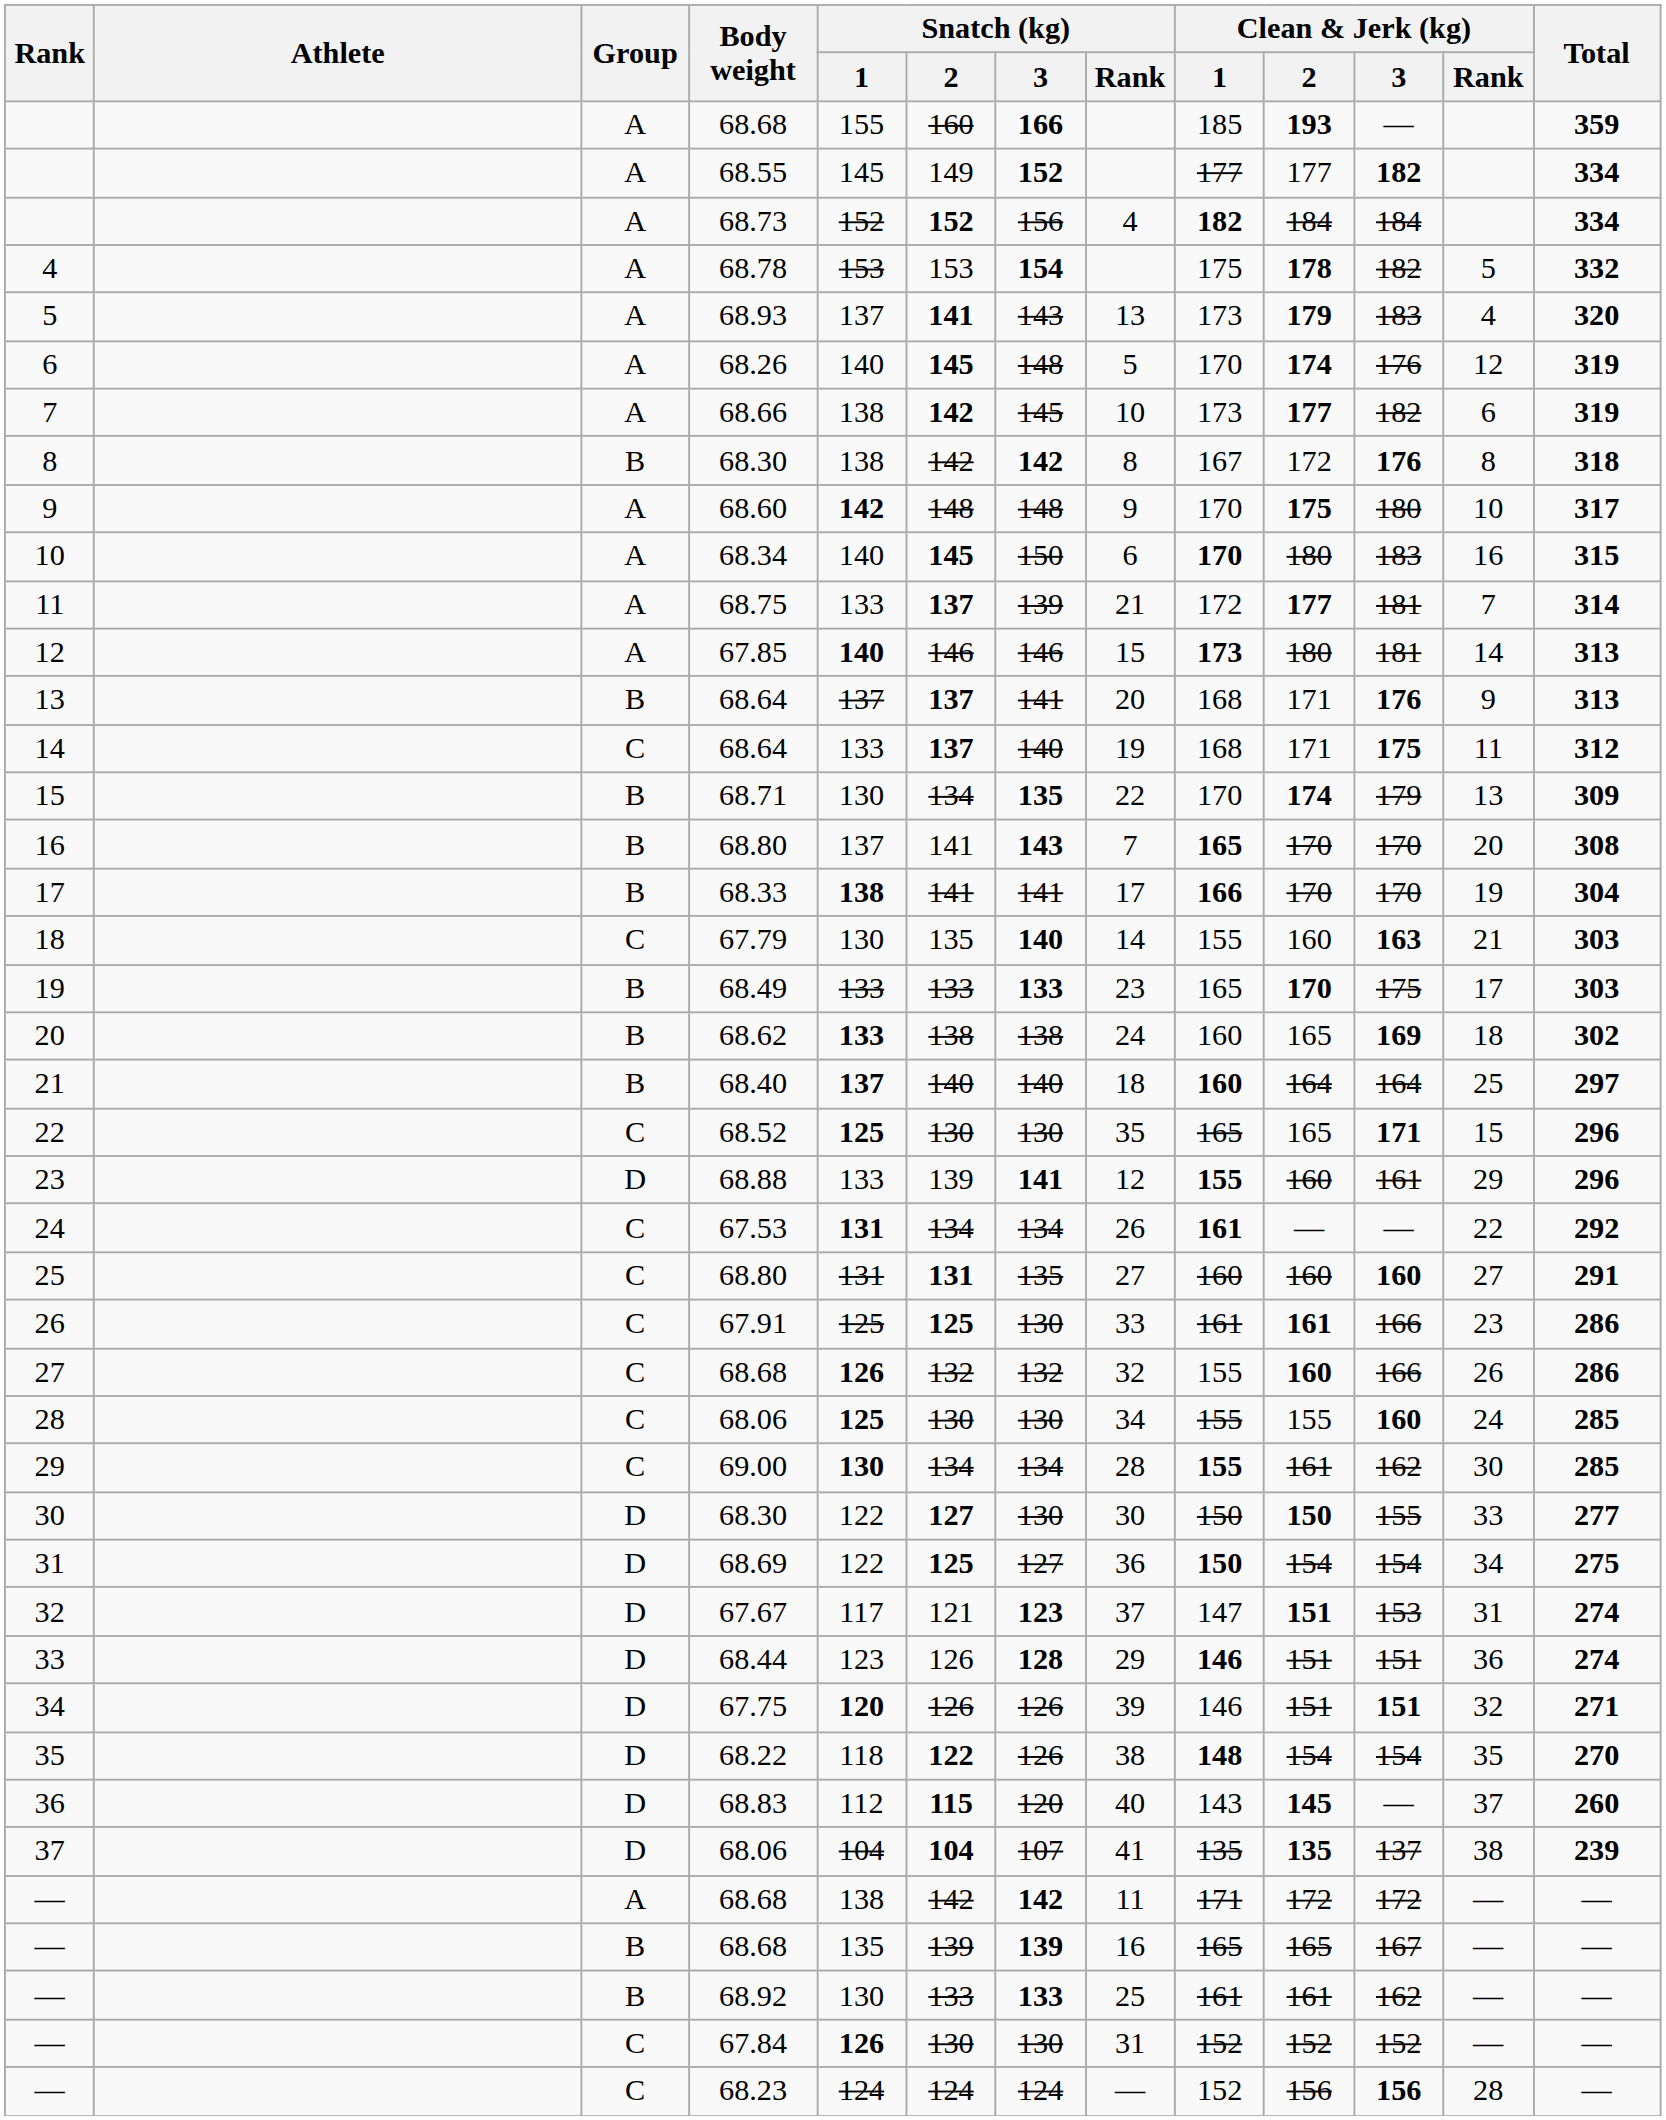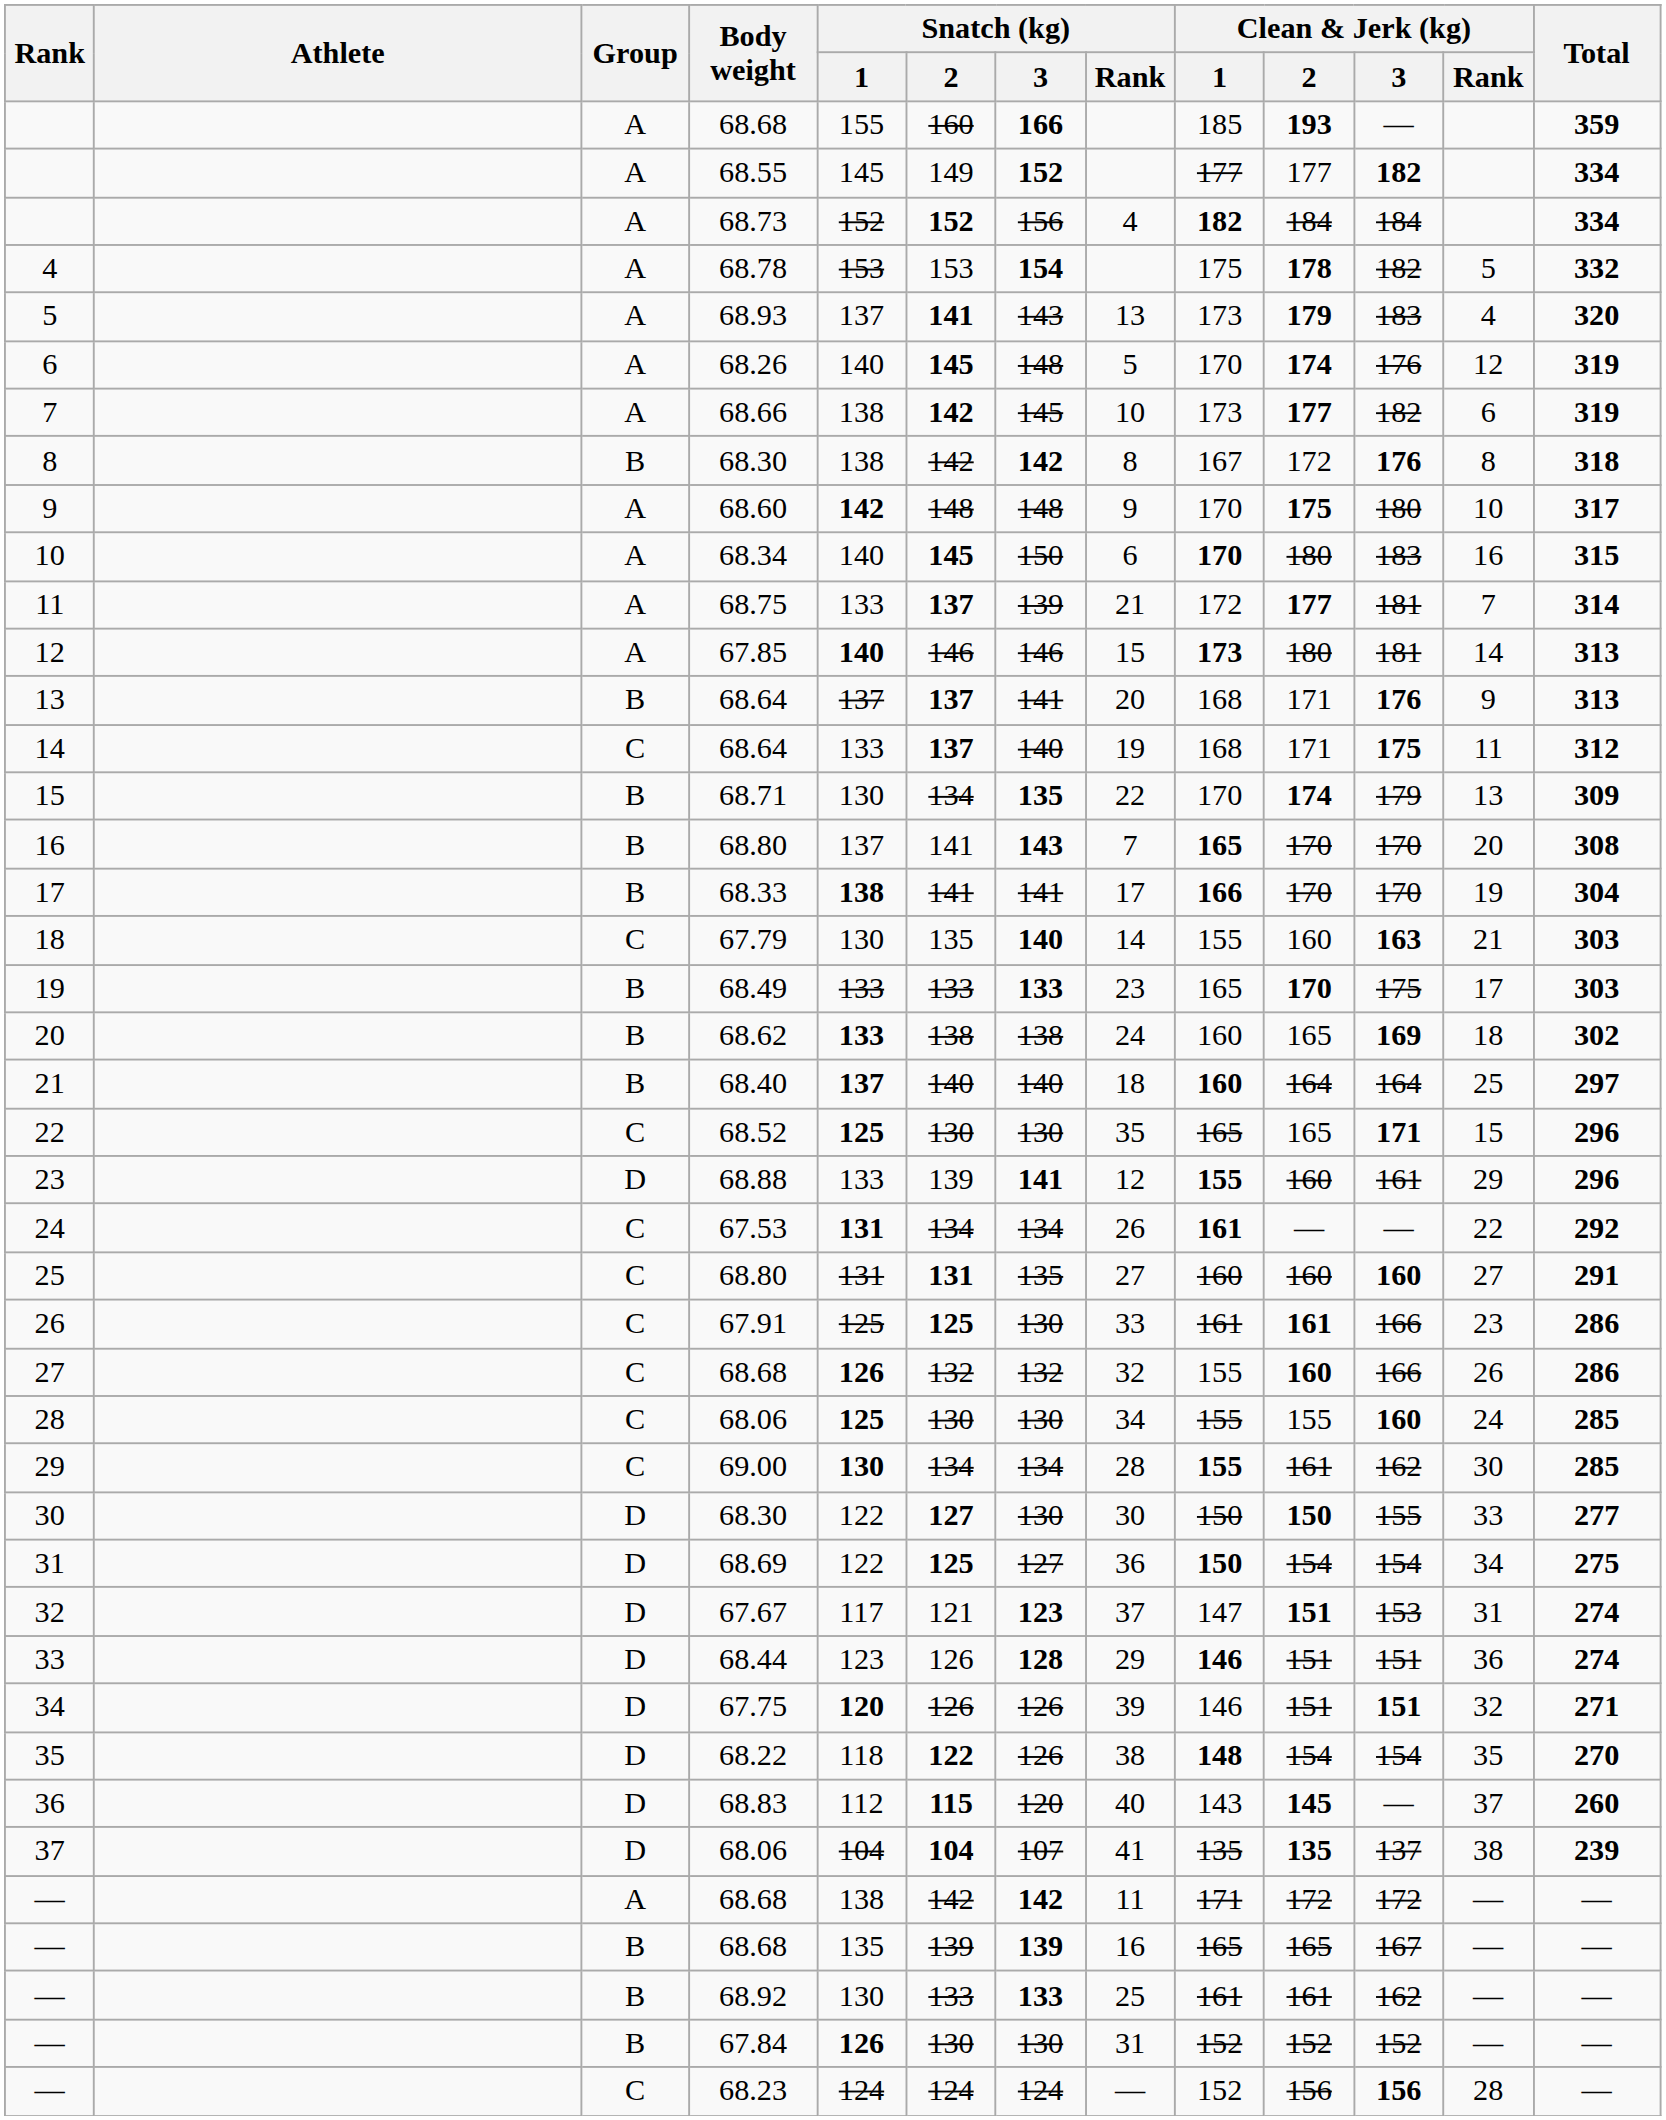— / 67.84 | Group: C -> B
